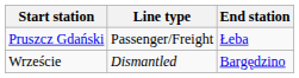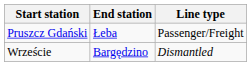columns swapped: End station <-> Line type
